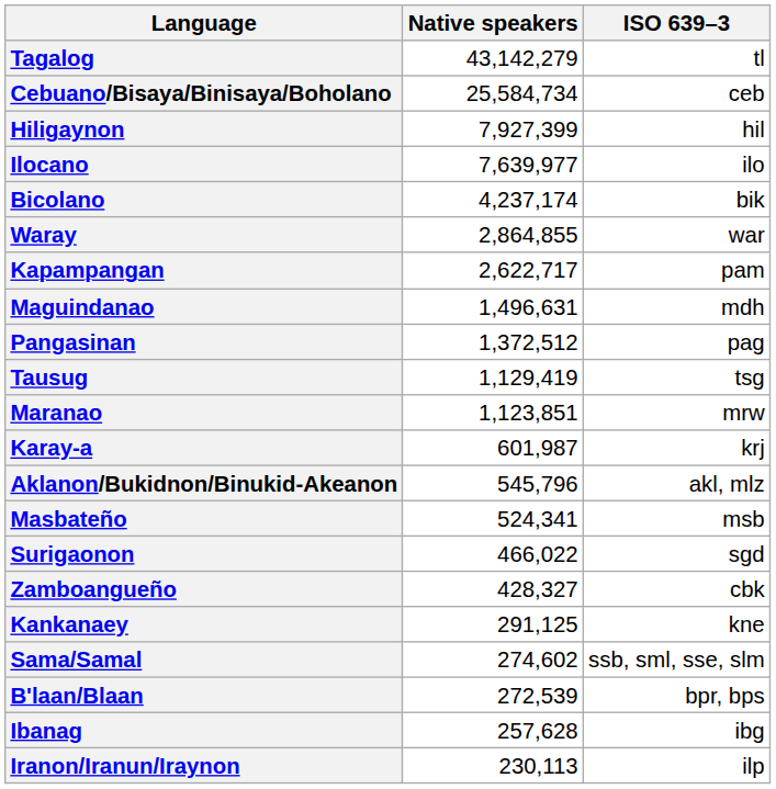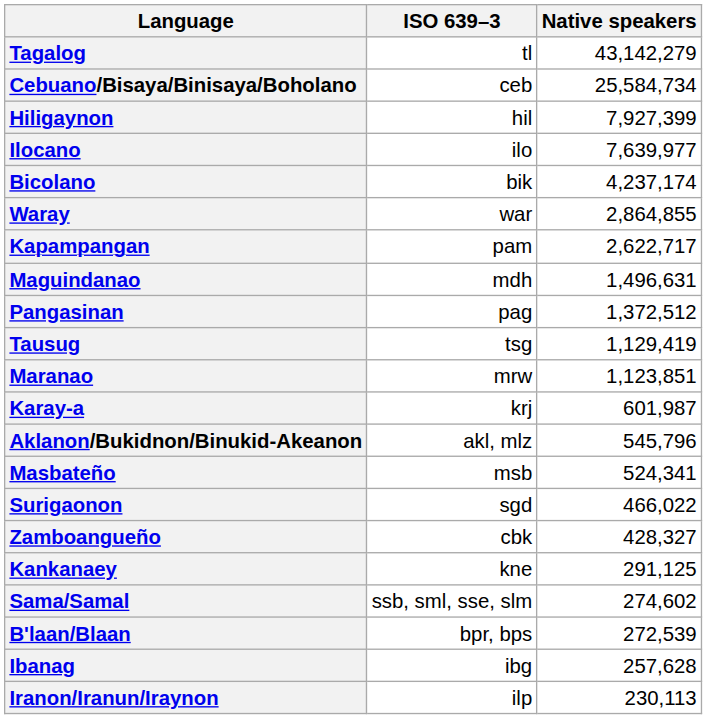columns swapped: ISO 639–3 <-> Native speakers
